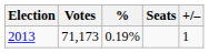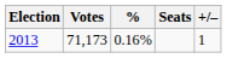2013 | %: 0.19% -> 0.16%
